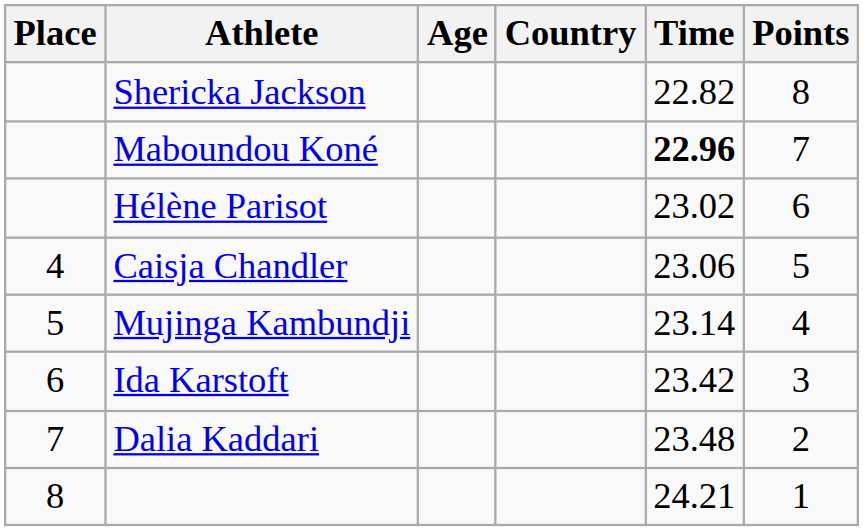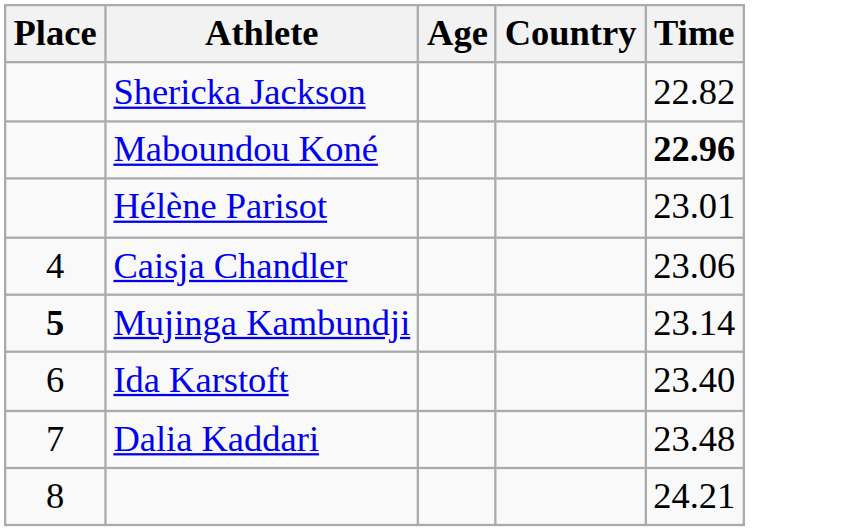- column: Points | 8 | 7 | 6 | 5 | 4 | 3 | 2 | 1
Hélène Parisot | Time: 23.02 -> 23.01
Mujinga Kambundji | Place: normal -> bold
Ida Karstoft | Time: 23.42 -> 23.40
